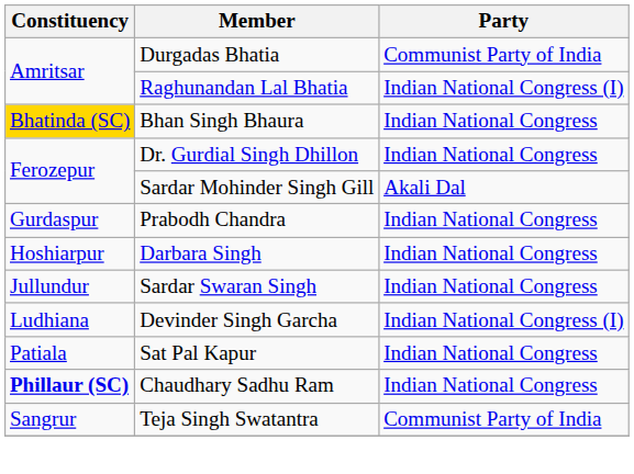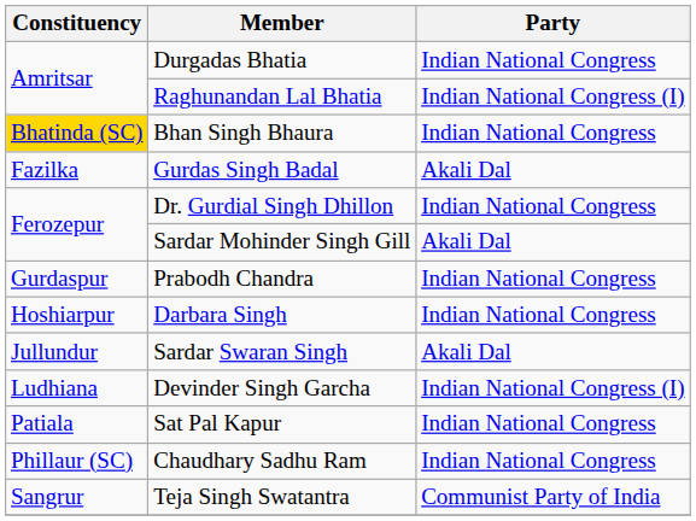Durgadas Bhatia | Party: Communist Party of India -> Indian National Congress
+ row: Fazilka | Gurdas Singh Badal | Akali Dal
Sardar Swaran Singh | Party: Indian National Congress -> Akali Dal
Chaudhary Sadhu Ram | Constituency: bold -> normal
